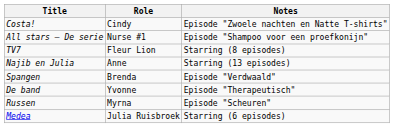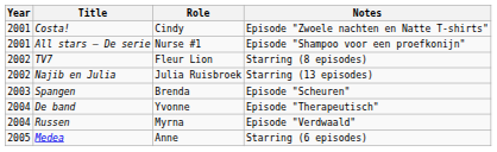+ column: Year | 2001 | 2001 | 2002 | 2002 | 2003 | 2004 | 2004 | 2005
Najib en Julia | Role: Anne -> Julia Ruisbroek
Spangen | Notes: Episode "Verdwaald" -> Episode "Scheuren"
Russen | Notes: Episode "Scheuren" -> Episode "Verdwaald"
Medea | Role: Julia Ruisbroek -> Anne
